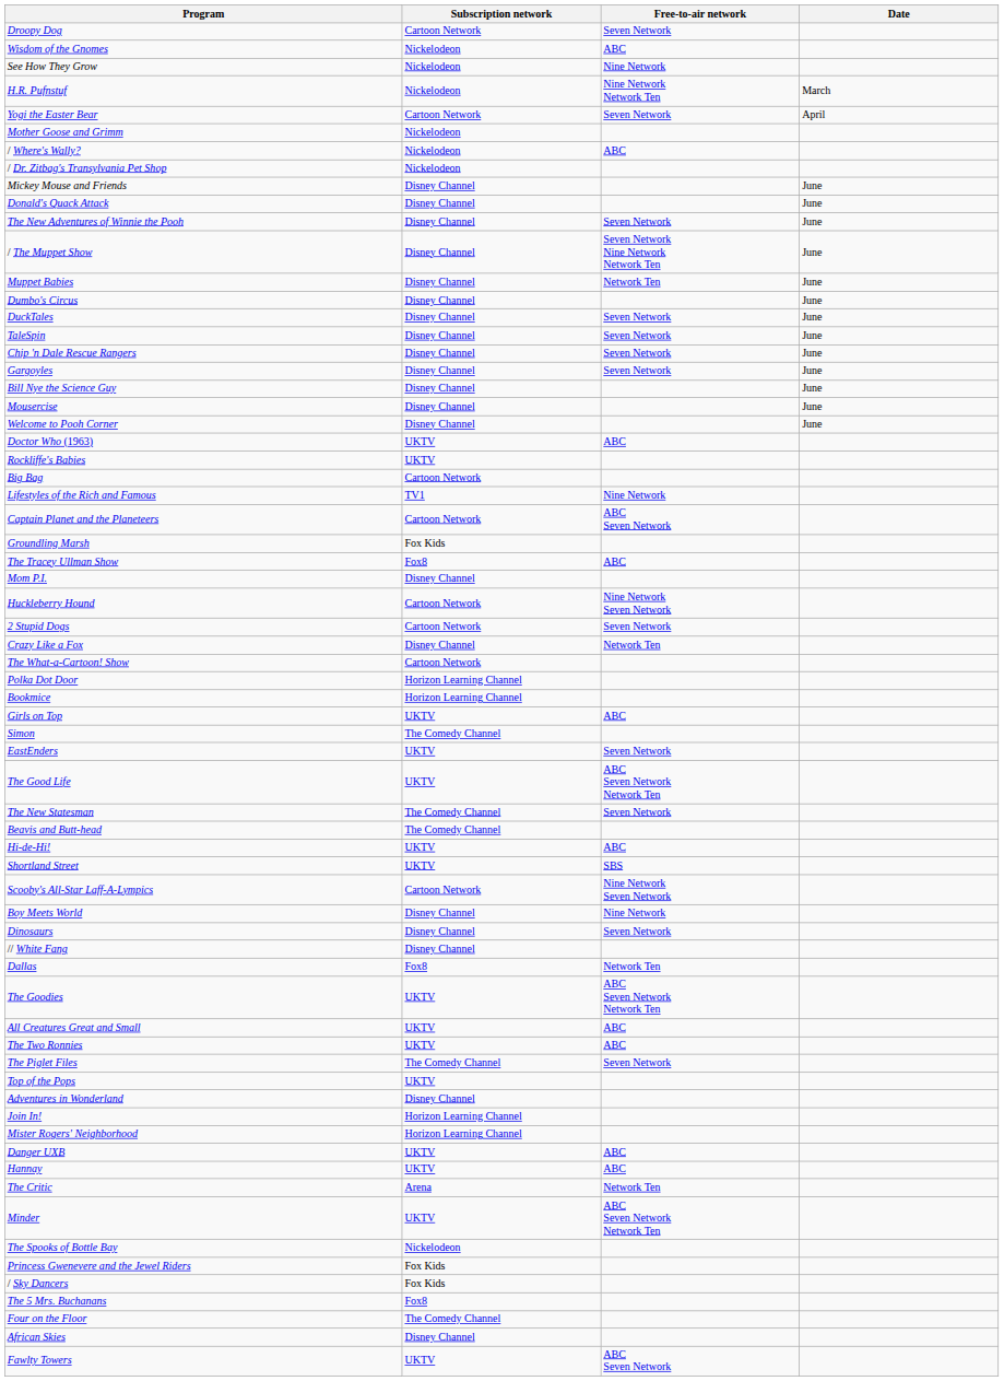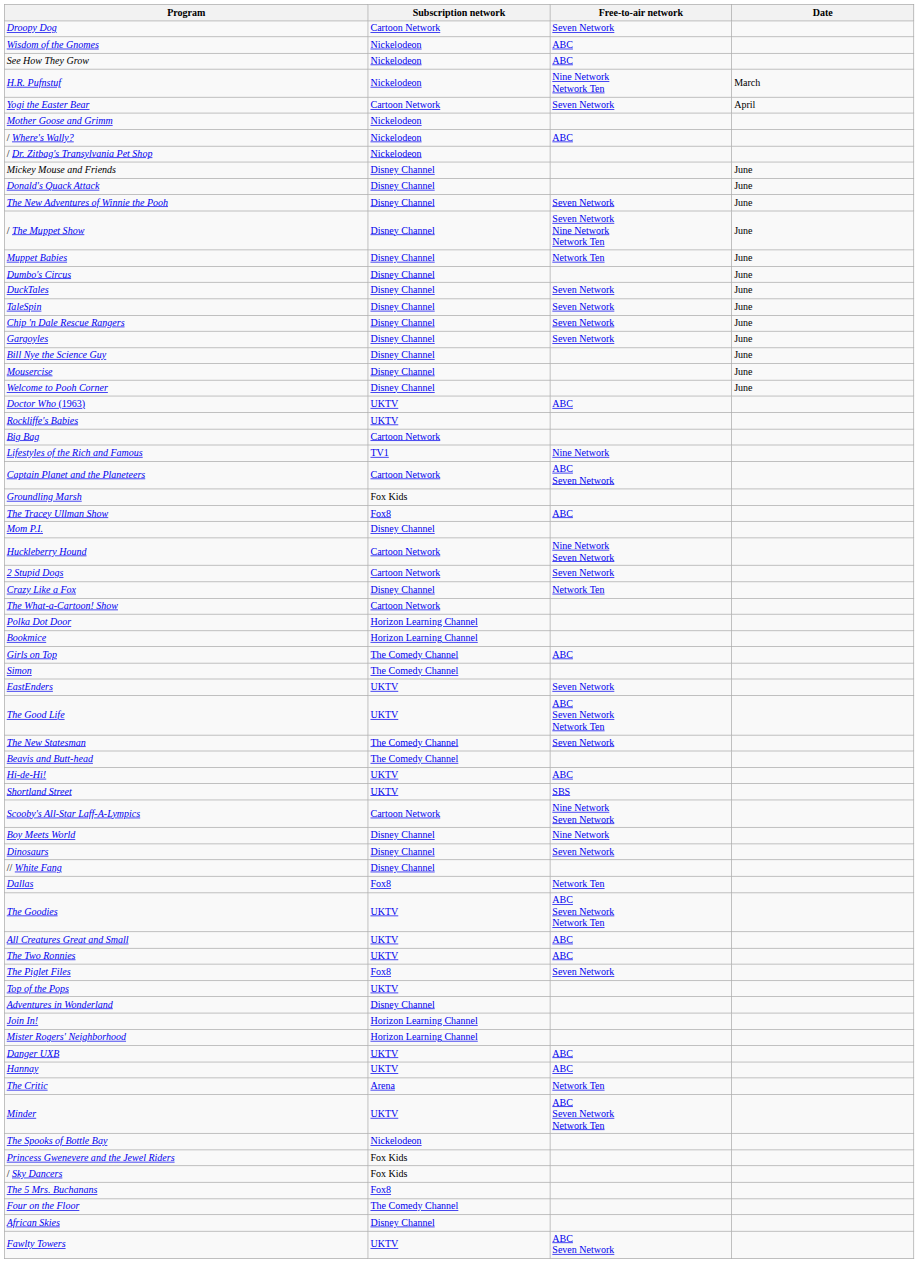See How They Grow | Free-to-air network: Nine Network -> ABC
Girls on Top | Subscription network: UKTV -> The Comedy Channel
The Piglet Files | Subscription network: The Comedy Channel -> Fox8
